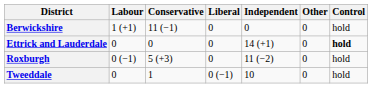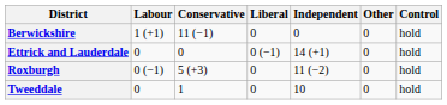Ettrick and Lauderdale | Liberal: 0 -> 0 (−1)
Ettrick and Lauderdale | column 7: bold -> normal
Tweeddale | Liberal: 0 (−1) -> 0
